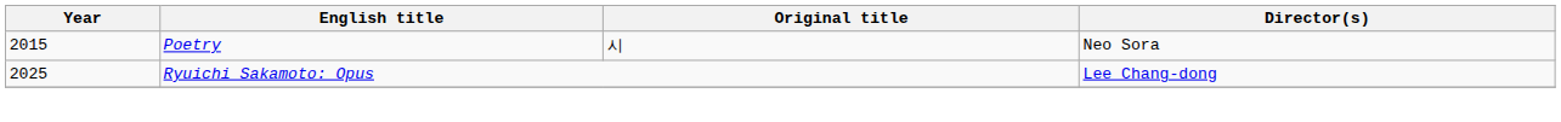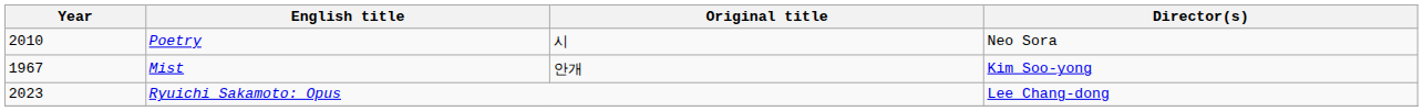Poetry | Year: 2015 -> 2010
+ row: 1967 | Mist | 안개 | Kim Soo-yong
Ryuichi Sakamoto: Opus | Year: 2025 -> 2023
